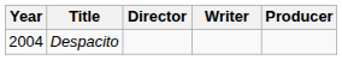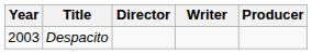Despacito | Year: 2004 -> 2003
